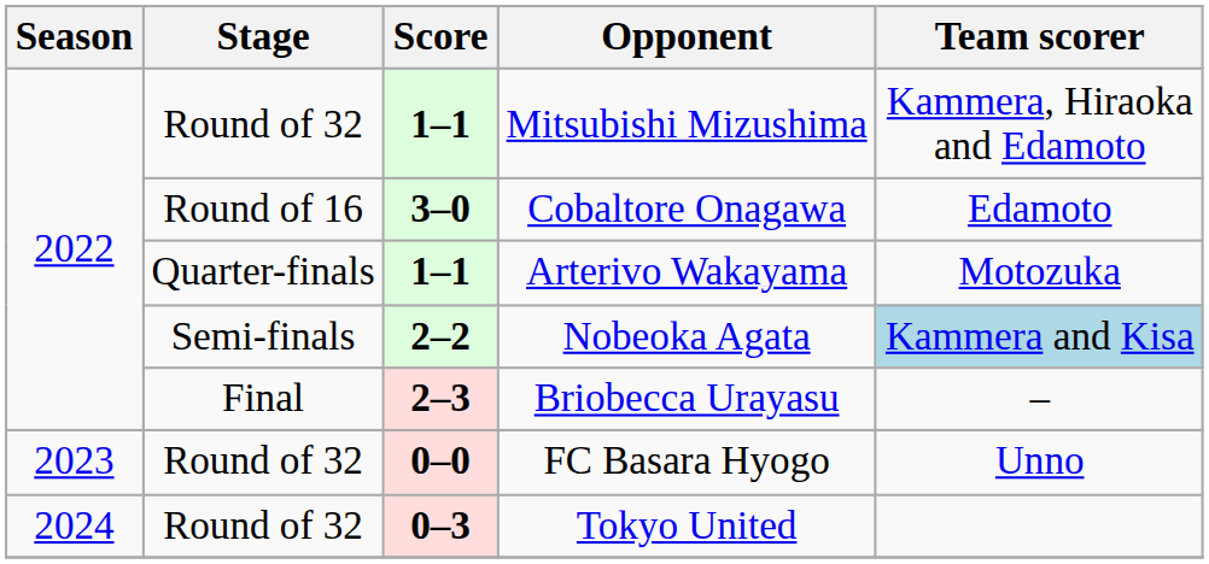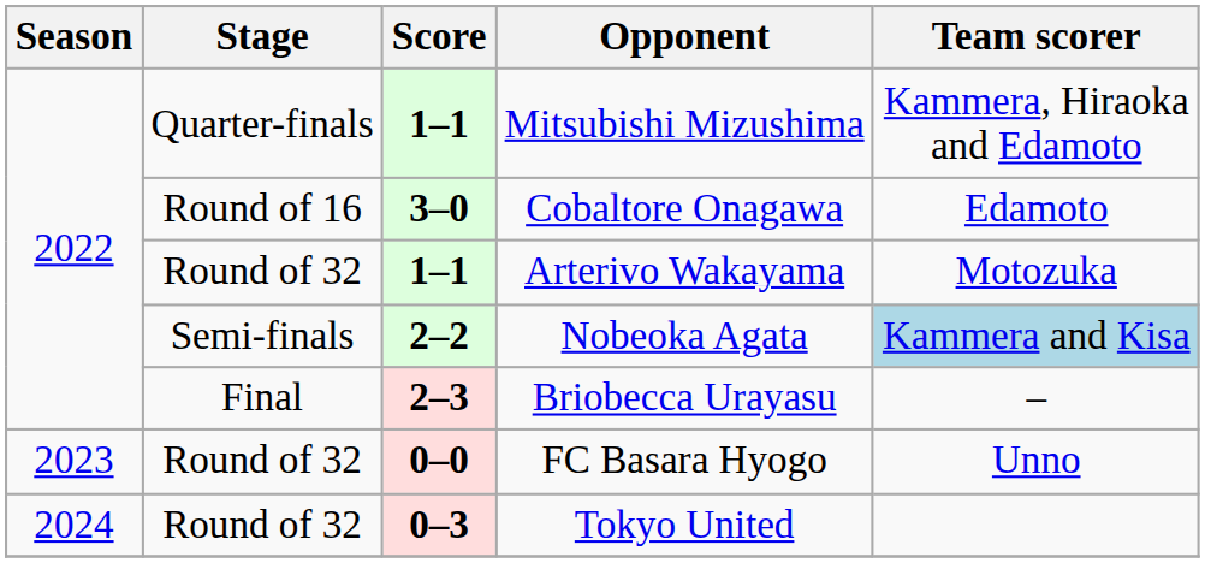Mitsubishi Mizushima | Stage: Round of 32 -> Quarter-finals
Arterivo Wakayama | Stage: Quarter-finals -> Round of 32
